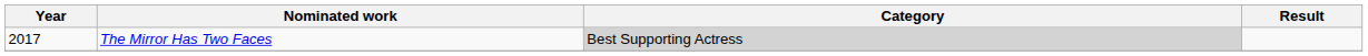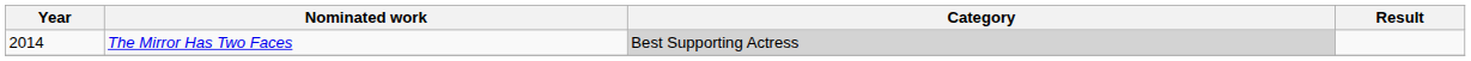The Mirror Has Two Faces | Year: 2017 -> 2014
